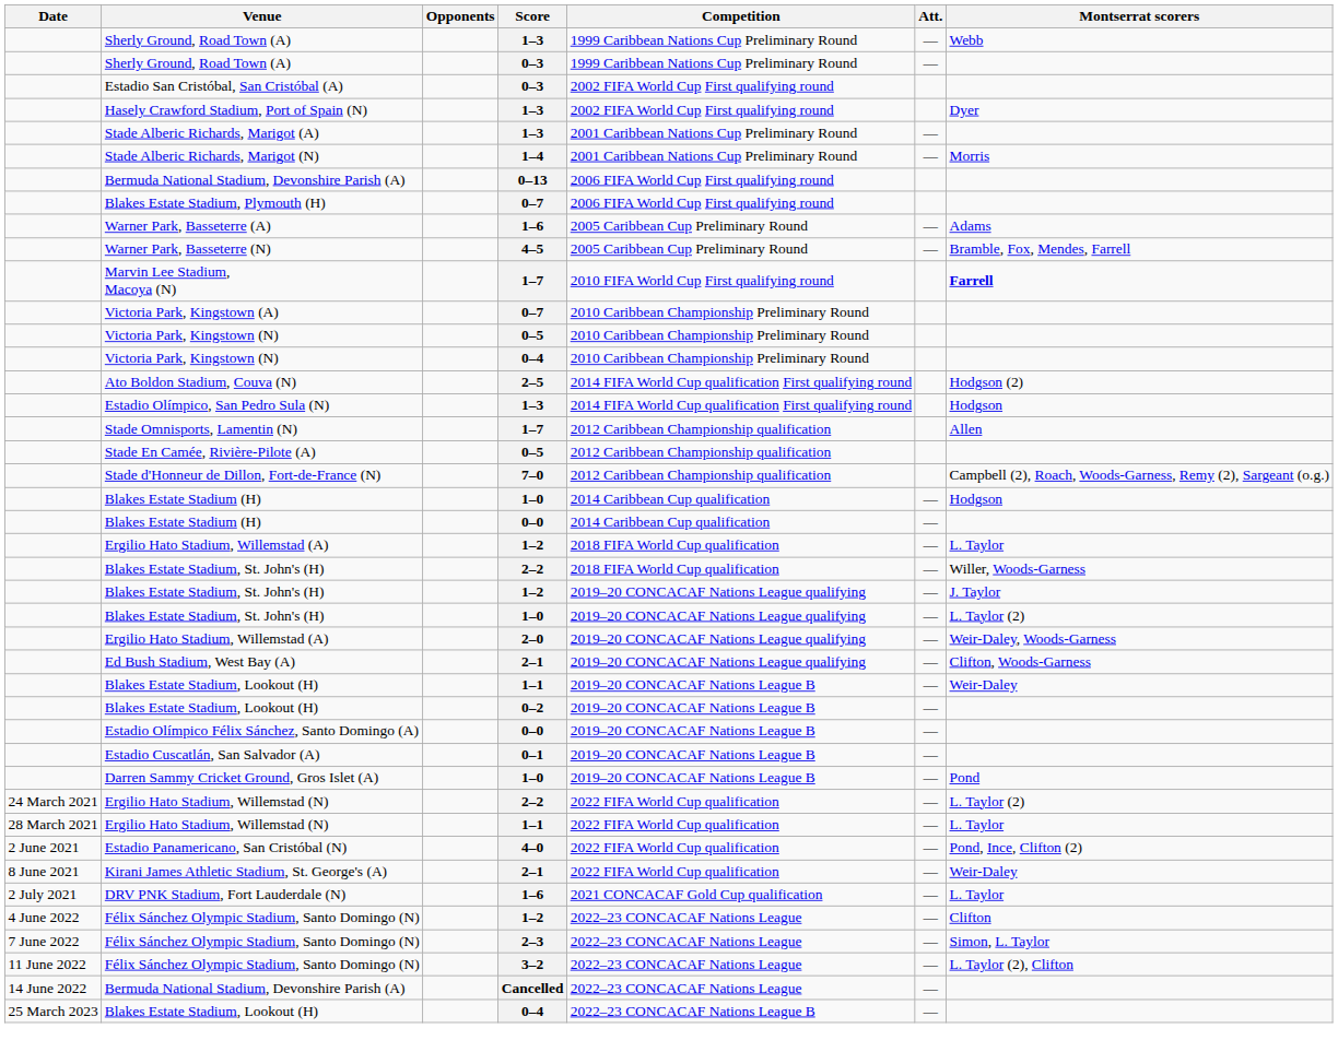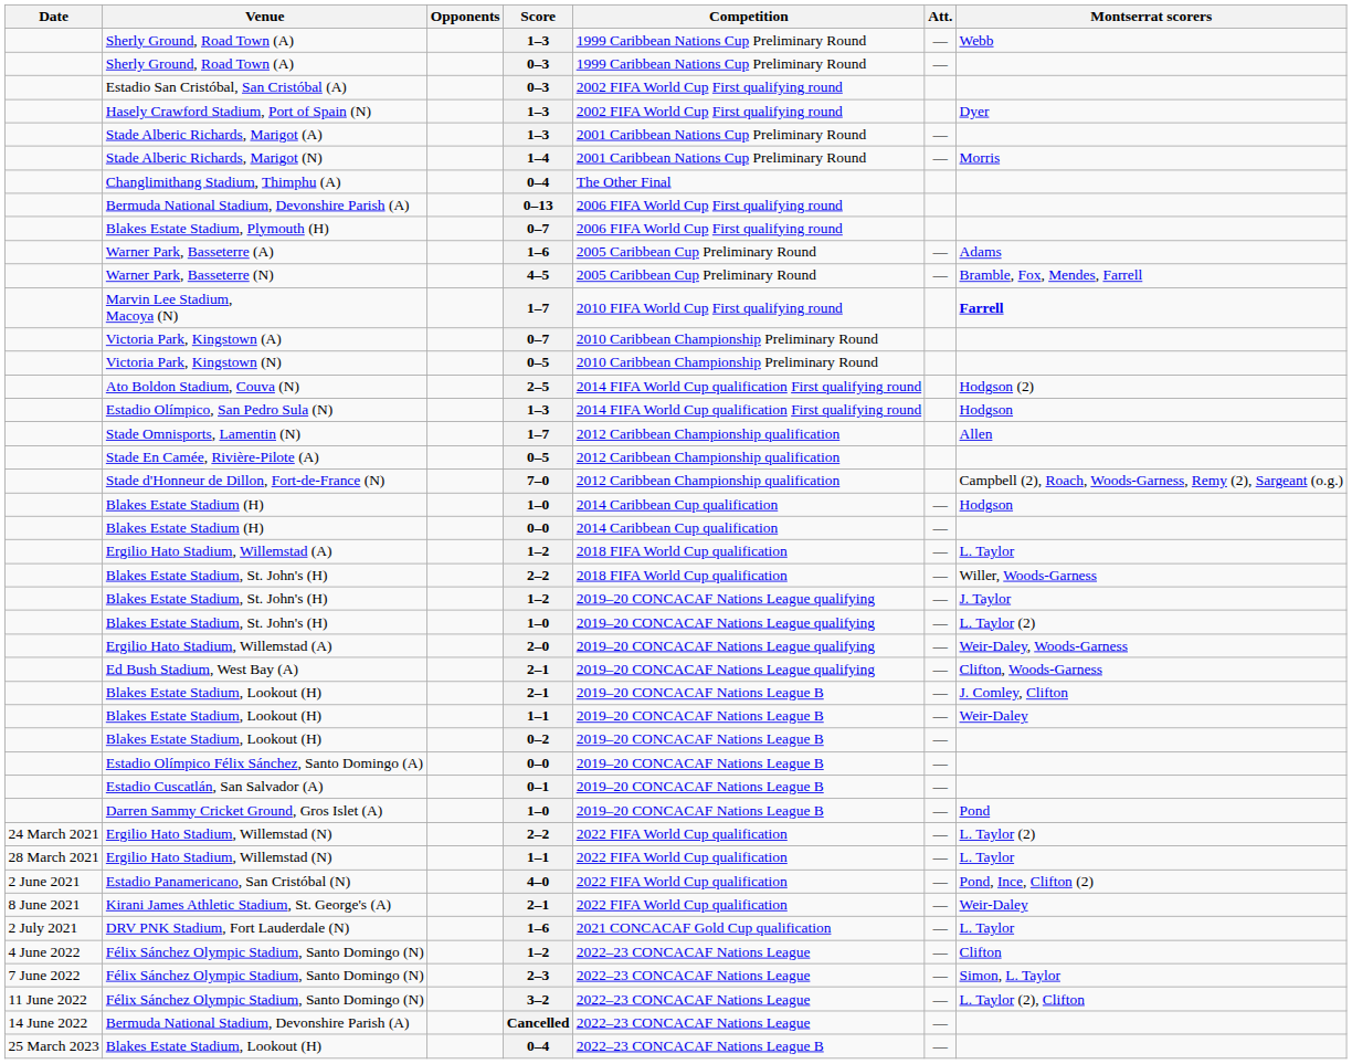+ row: Changlimithang Stadium, Thimphu (A) | 0–4 | The Other Final
- row: Victoria Park, Kingstown (N) | 0–4 | 2010 Caribbean Championship Preliminary Round
+ row: Blakes Estate Stadium, Lookout (H) | 2–1 | 2019–20 CONCACAF Nations League B | — | J. Comley, Clifton
